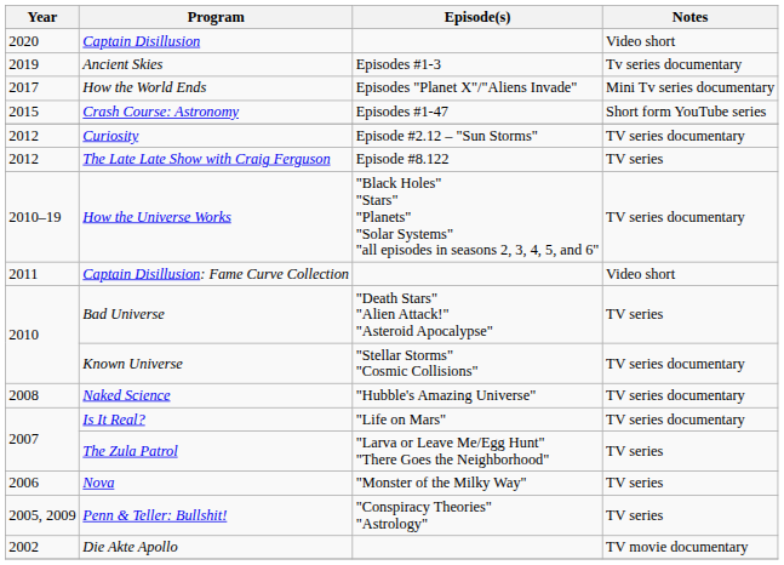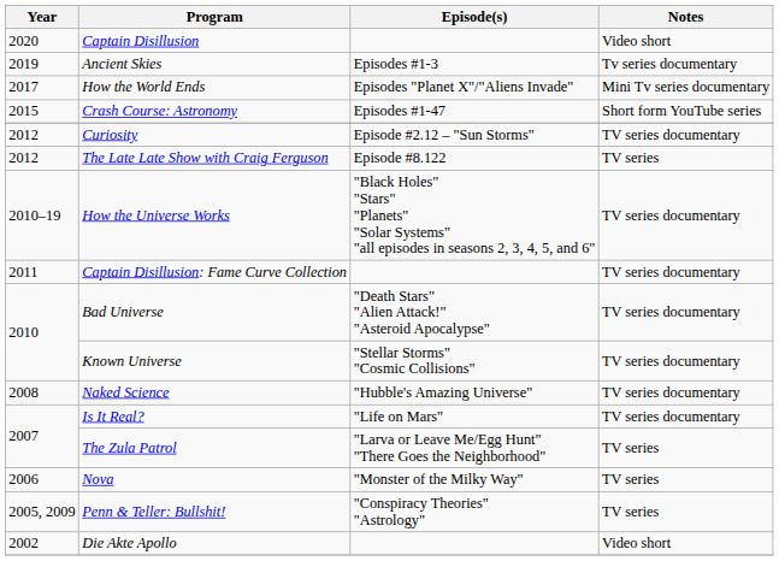Captain Disillusion: Fame Curve Collection | Notes: Video short -> TV series documentary
Bad Universe | Notes: TV series -> TV series documentary
Die Akte Apollo | Notes: TV movie documentary -> Video short
